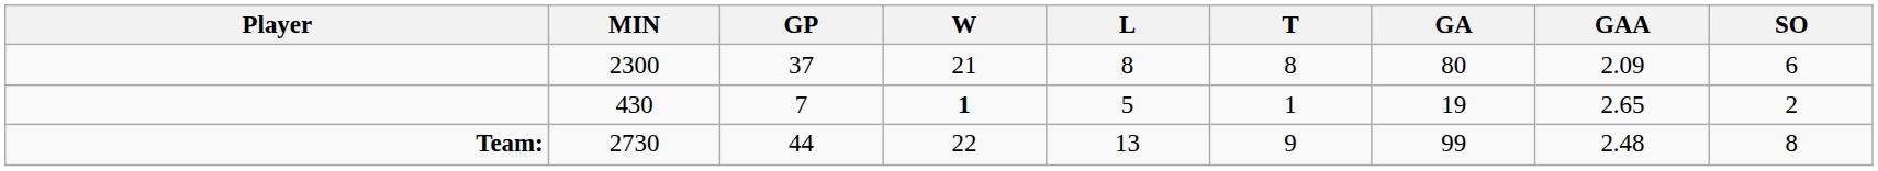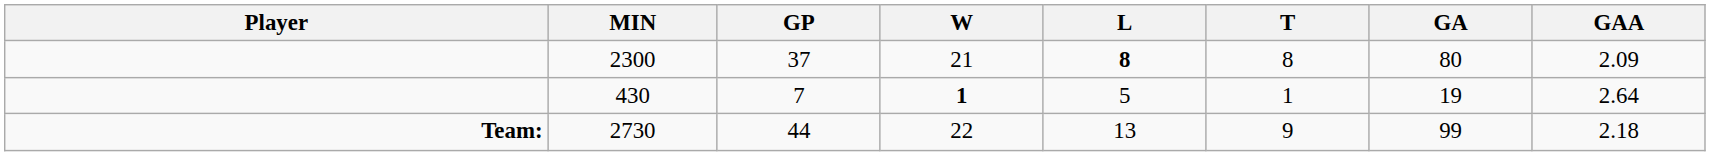- column: SO | 6 | 2 | 8
2300 | L: normal -> bold
430 | GAA: 2.65 -> 2.64
2730 | GAA: 2.48 -> 2.18
